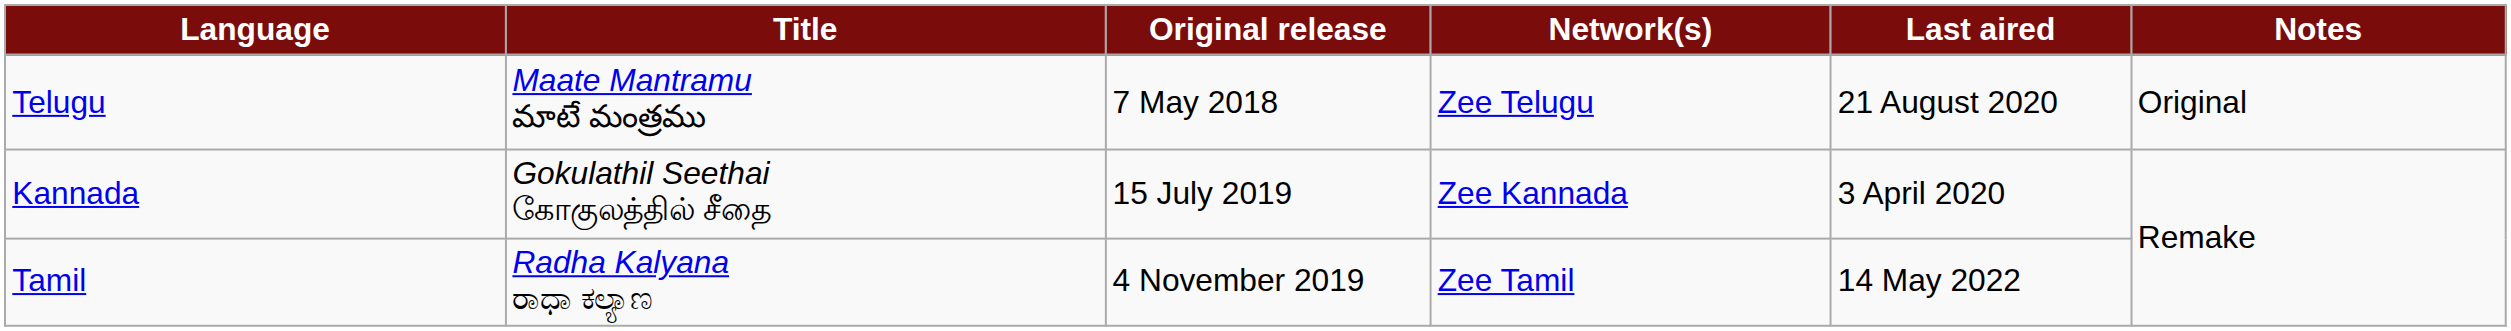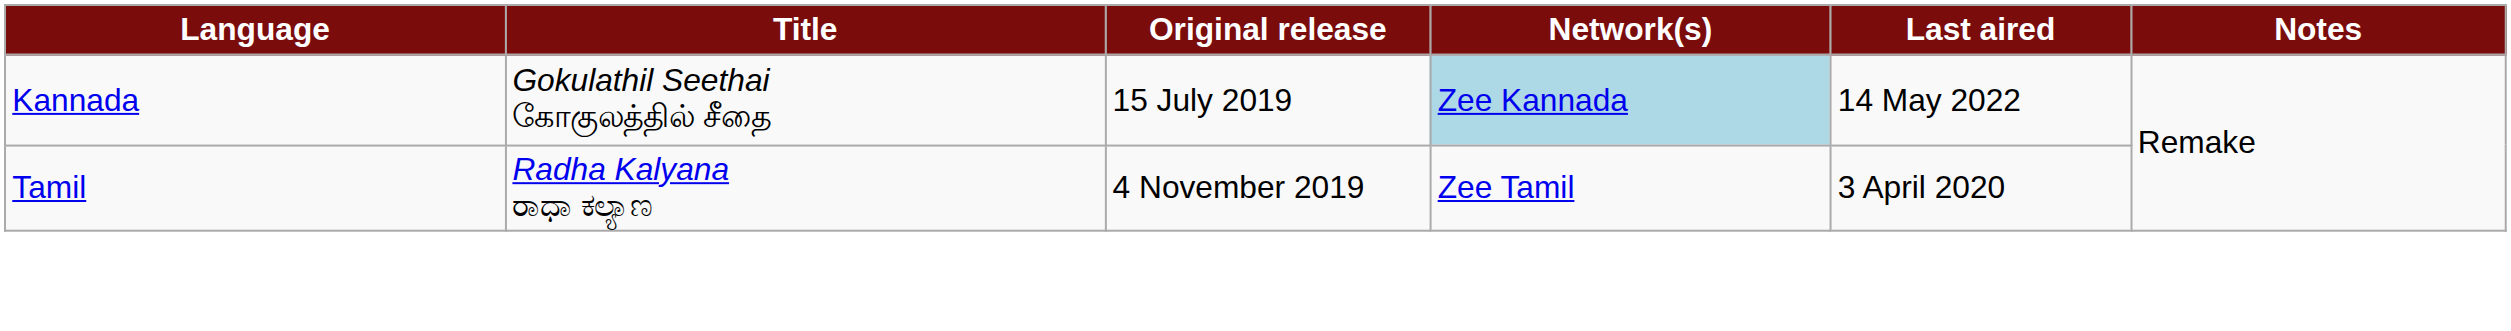- row: Telugu | Maate Mantramu మాటే మంత్రము | 7 May 2018 | Zee Telugu | 21 August 2020 | Original
Kannada | Network(s): no background -> lightblue background
Kannada | Last aired: 3 April 2020 -> 14 May 2022
Tamil | Last aired: 14 May 2022 -> 3 April 2020
